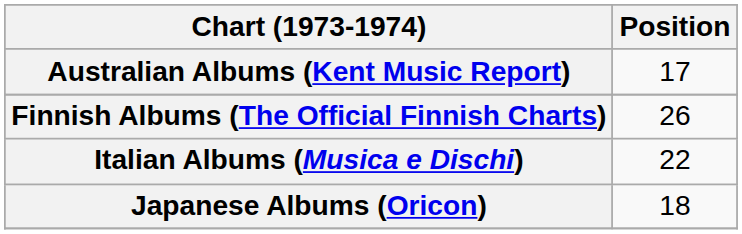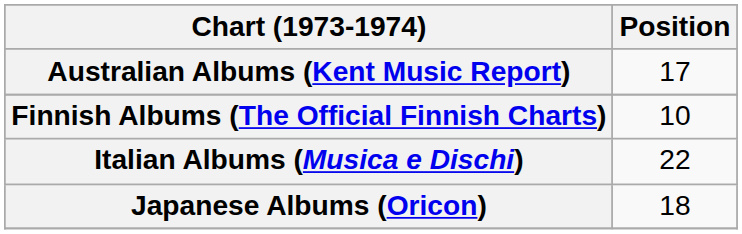Finnish Albums (The Official Finnish Charts) | Position: 26 -> 10
